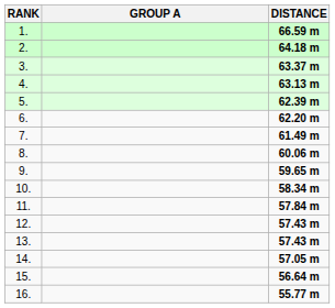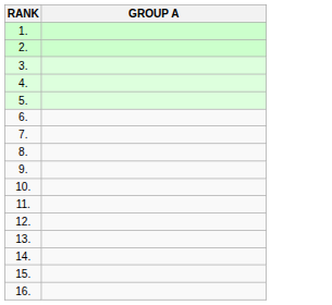- column: DISTANCE | 66.59 m | 64.18 m | 63.37 m | 63.13 m | 62.39 m | 62.20 m | 61.49 m | 60.06 m | 59.65 m | 58.34 m | 57.84 m | 57.43 m | 57.43 m | 57.05 m | 56.64 m | 55.77 m
